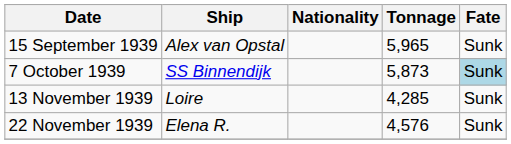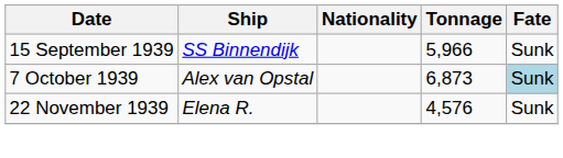15 September 1939 | Ship: Alex van Opstal -> SS Binnendijk
15 September 1939 | Tonnage: 5,965 -> 5,966
7 October 1939 | Ship: SS Binnendijk -> Alex van Opstal
7 October 1939 | Tonnage: 5,873 -> 6,873
- row: 13 November 1939 | Loire | 4,285 | Sunk
